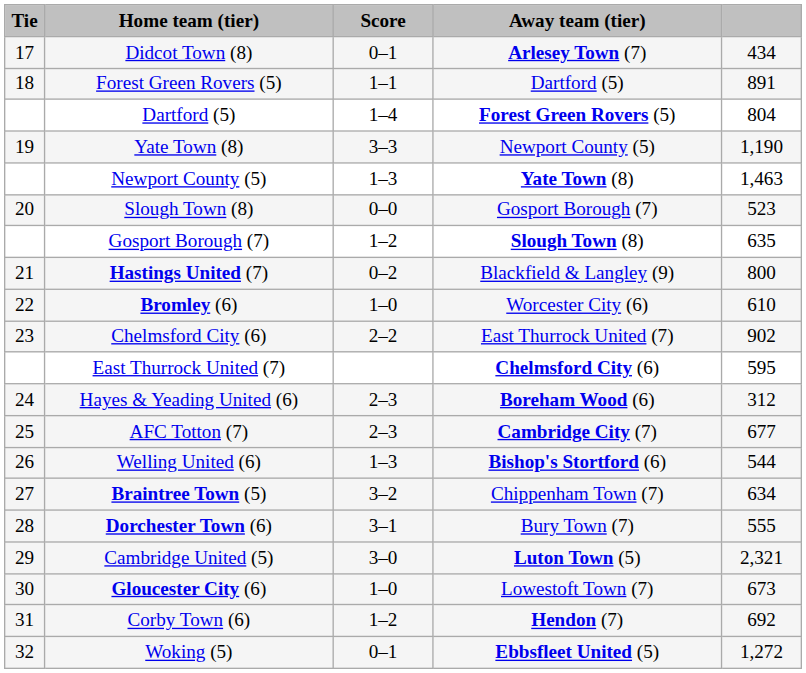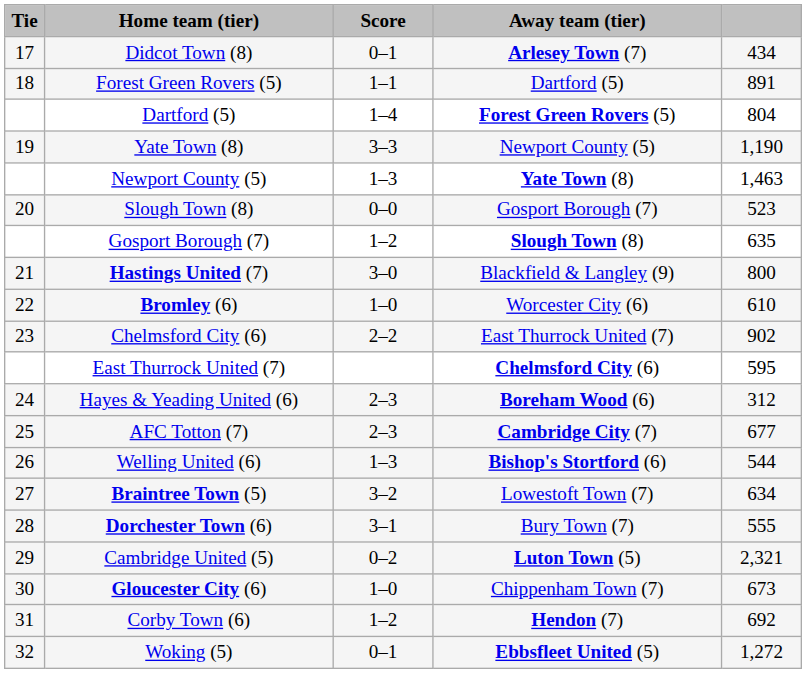Hastings United (7) | Score: 0–2 -> 3–0
Braintree Town (5) | Away team (tier): Chippenham Town (7) -> Lowestoft Town (7)
Cambridge United (5) | Score: 3–0 -> 0–2
Gloucester City (6) | Away team (tier): Lowestoft Town (7) -> Chippenham Town (7)
